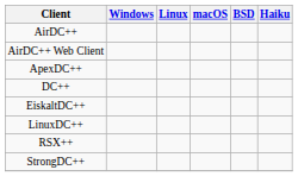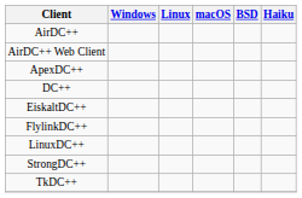+ row: FlylinkDC++
- row: RSX++
+ row: TkDC++
